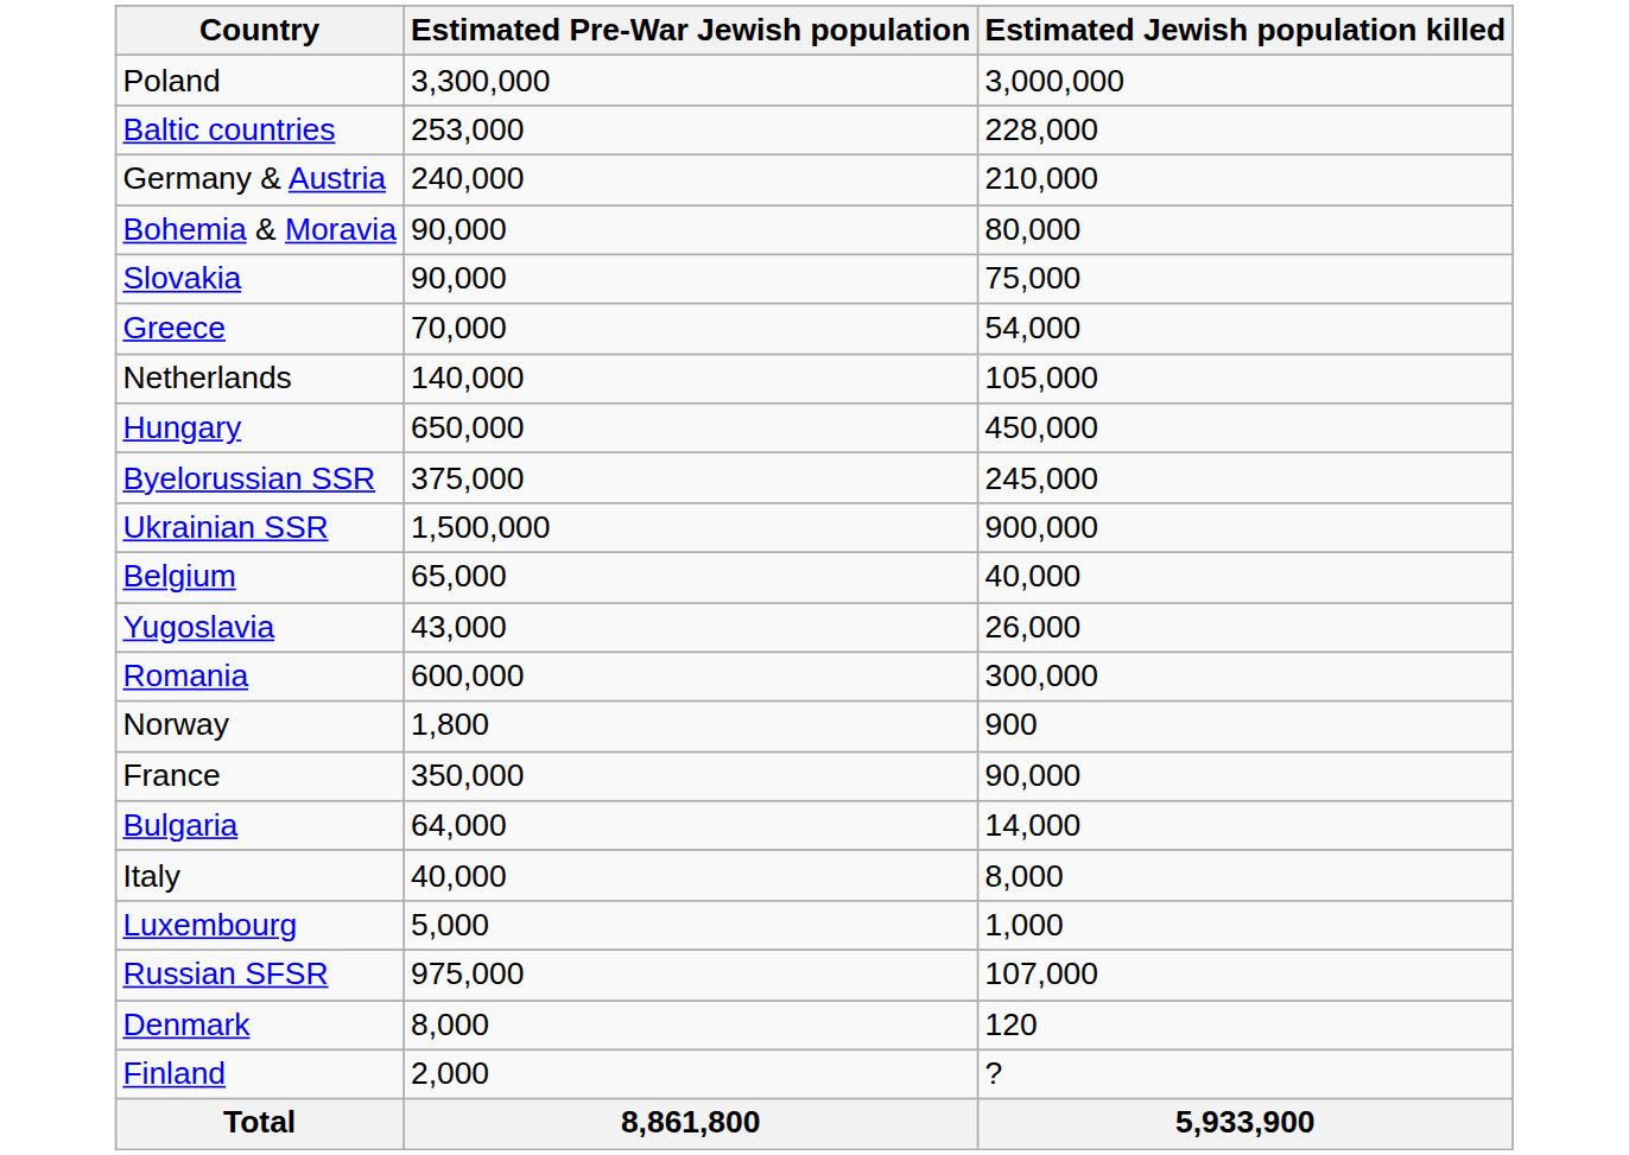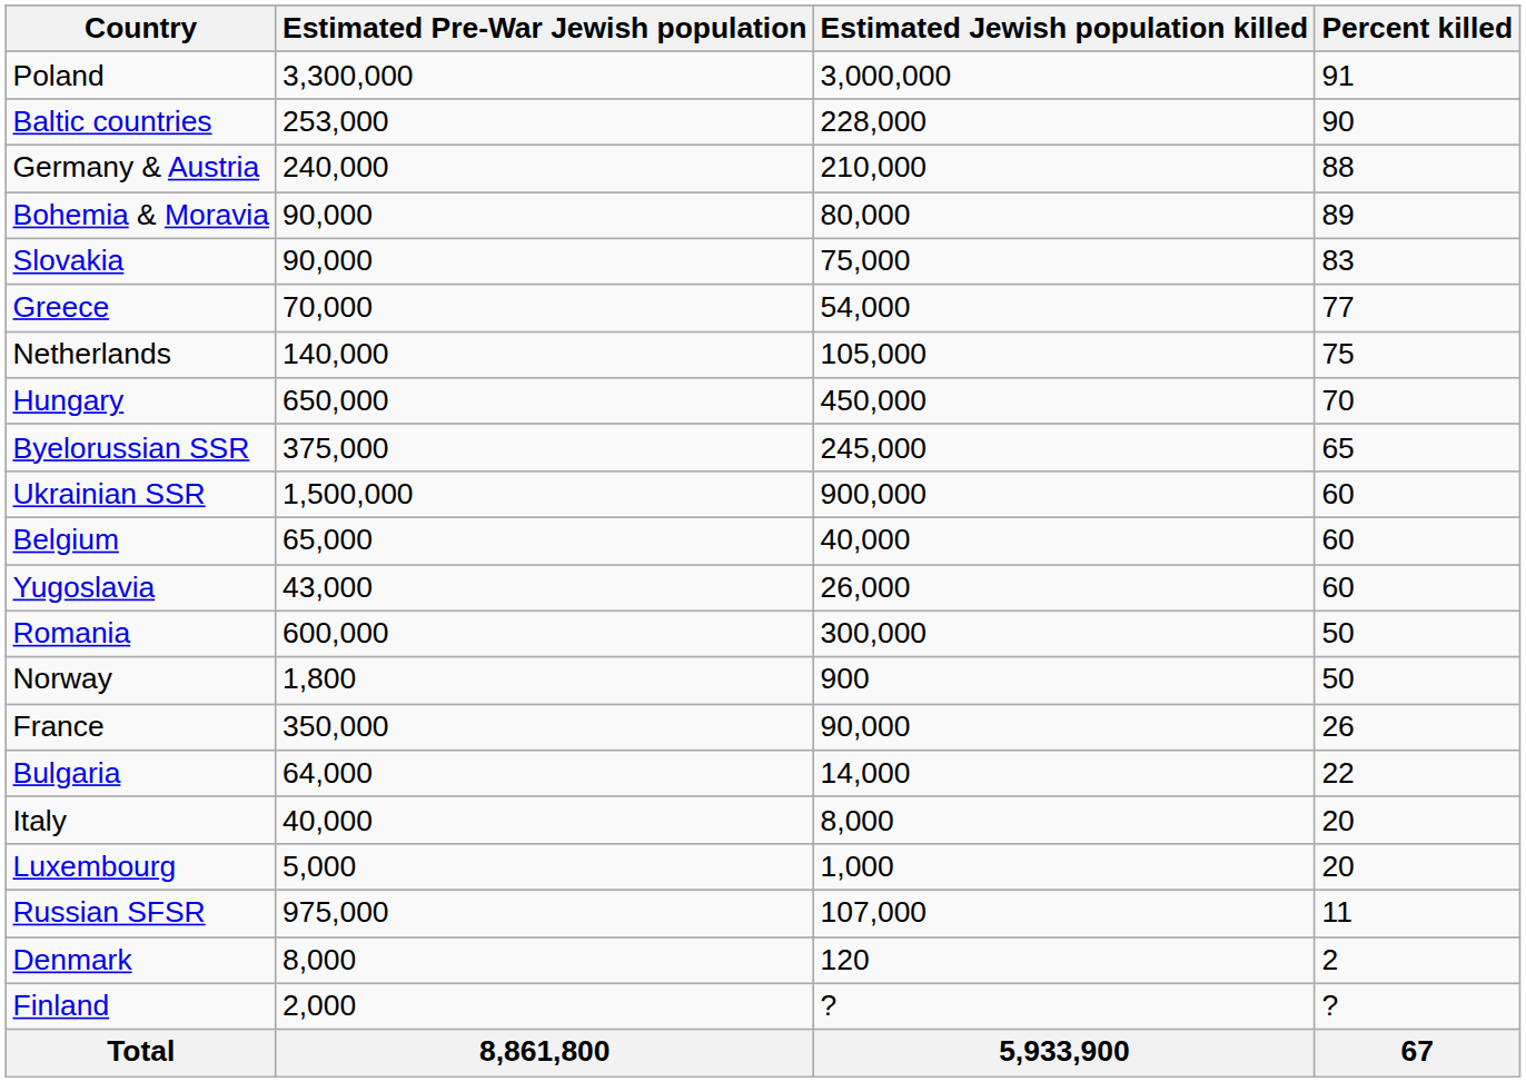+ column: Percent killed | 91 | 90 | 88 | 89 | 83 | 77 | 75 | 70 | 65 | 60 | 60 | 60 | 50 | 50 | 26 | 22 | 20 | 20 | 11 | 2 | ? | 67
